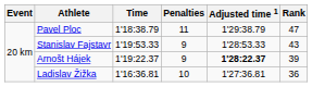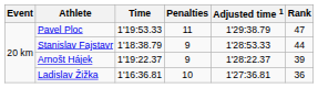Pavel Ploc | Time: 1'18:38.79 -> 1'19:53.33
Stanislav Fajstavr | Time: 1'19:53.33 -> 1'18:38.79
Stanislav Fajstavr | Rank: 43 -> 44
Arnošt Hájek | Adjusted time 1: bold -> normal
